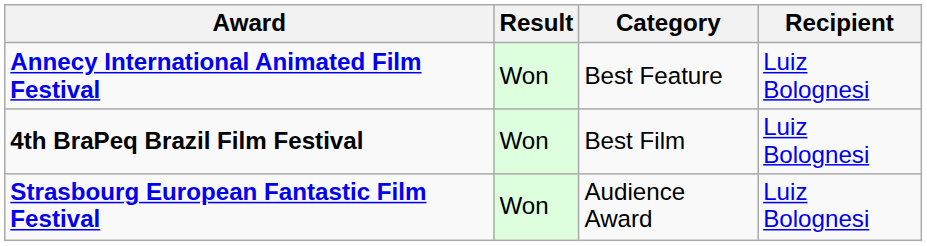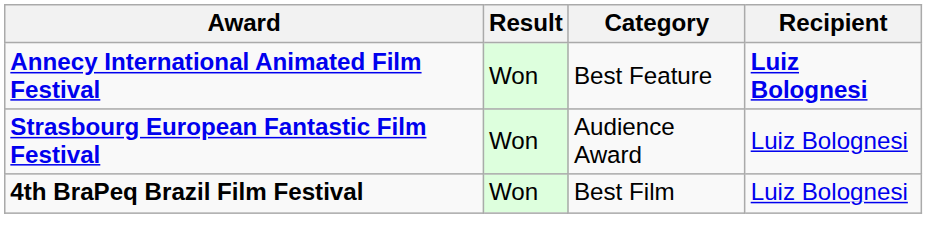Annecy International Animated Film Festival | Recipient: normal -> bold
rows swapped: Strasbourg European Fantastic Film Festival <-> 4th BraPeq Brazil Film Festival
